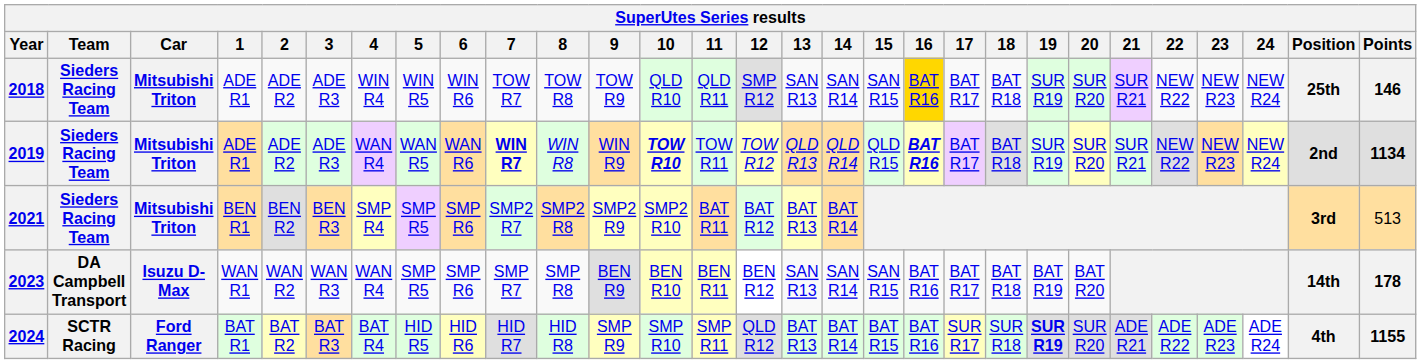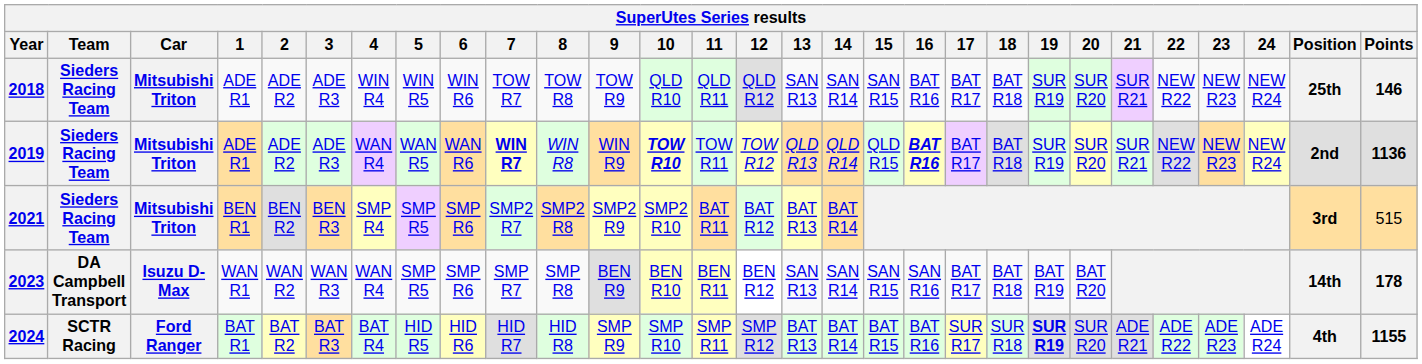2018 | 12: SMP R12 -> QLD R12
2018 | 16: gold background -> no background
2019 | Points: 1134 -> 1136
2021 | Points: 513 -> 515
2023 | 16: BAT R16 -> SAN R16
2024 | 12: QLD R12 -> SMP R12
